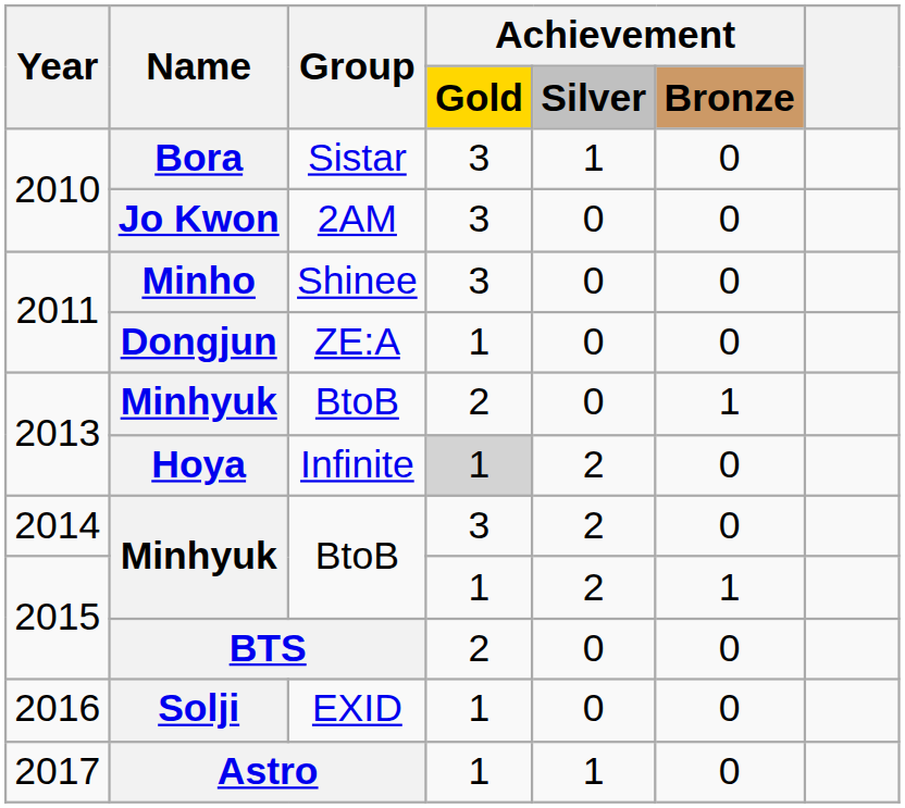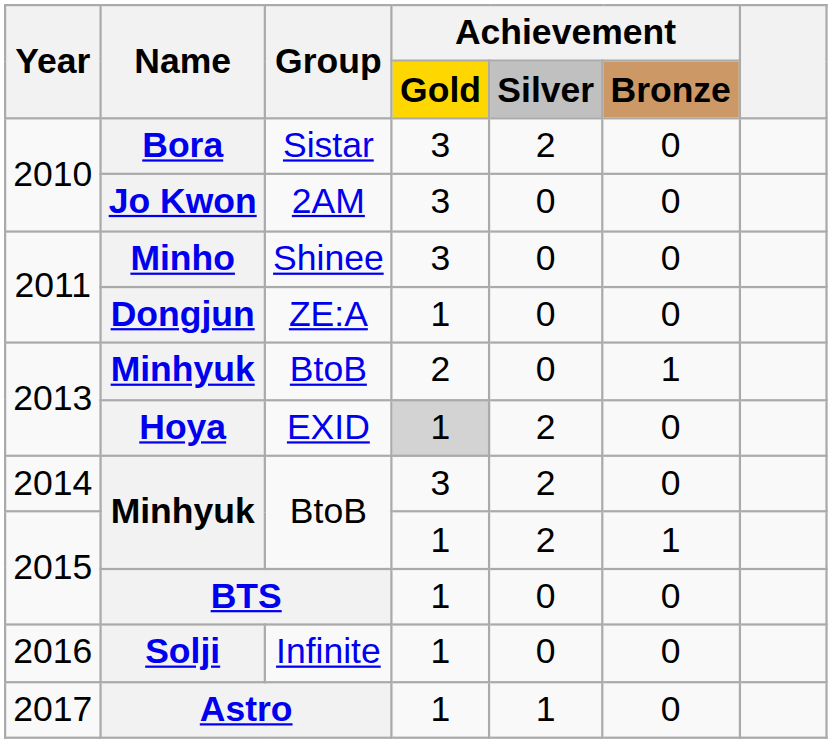Bora | Achievement / Silver: 1 -> 2
Hoya | Group: Infinite -> EXID
BTS | Achievement / Gold: 2 -> 1
Solji | Group: EXID -> Infinite
